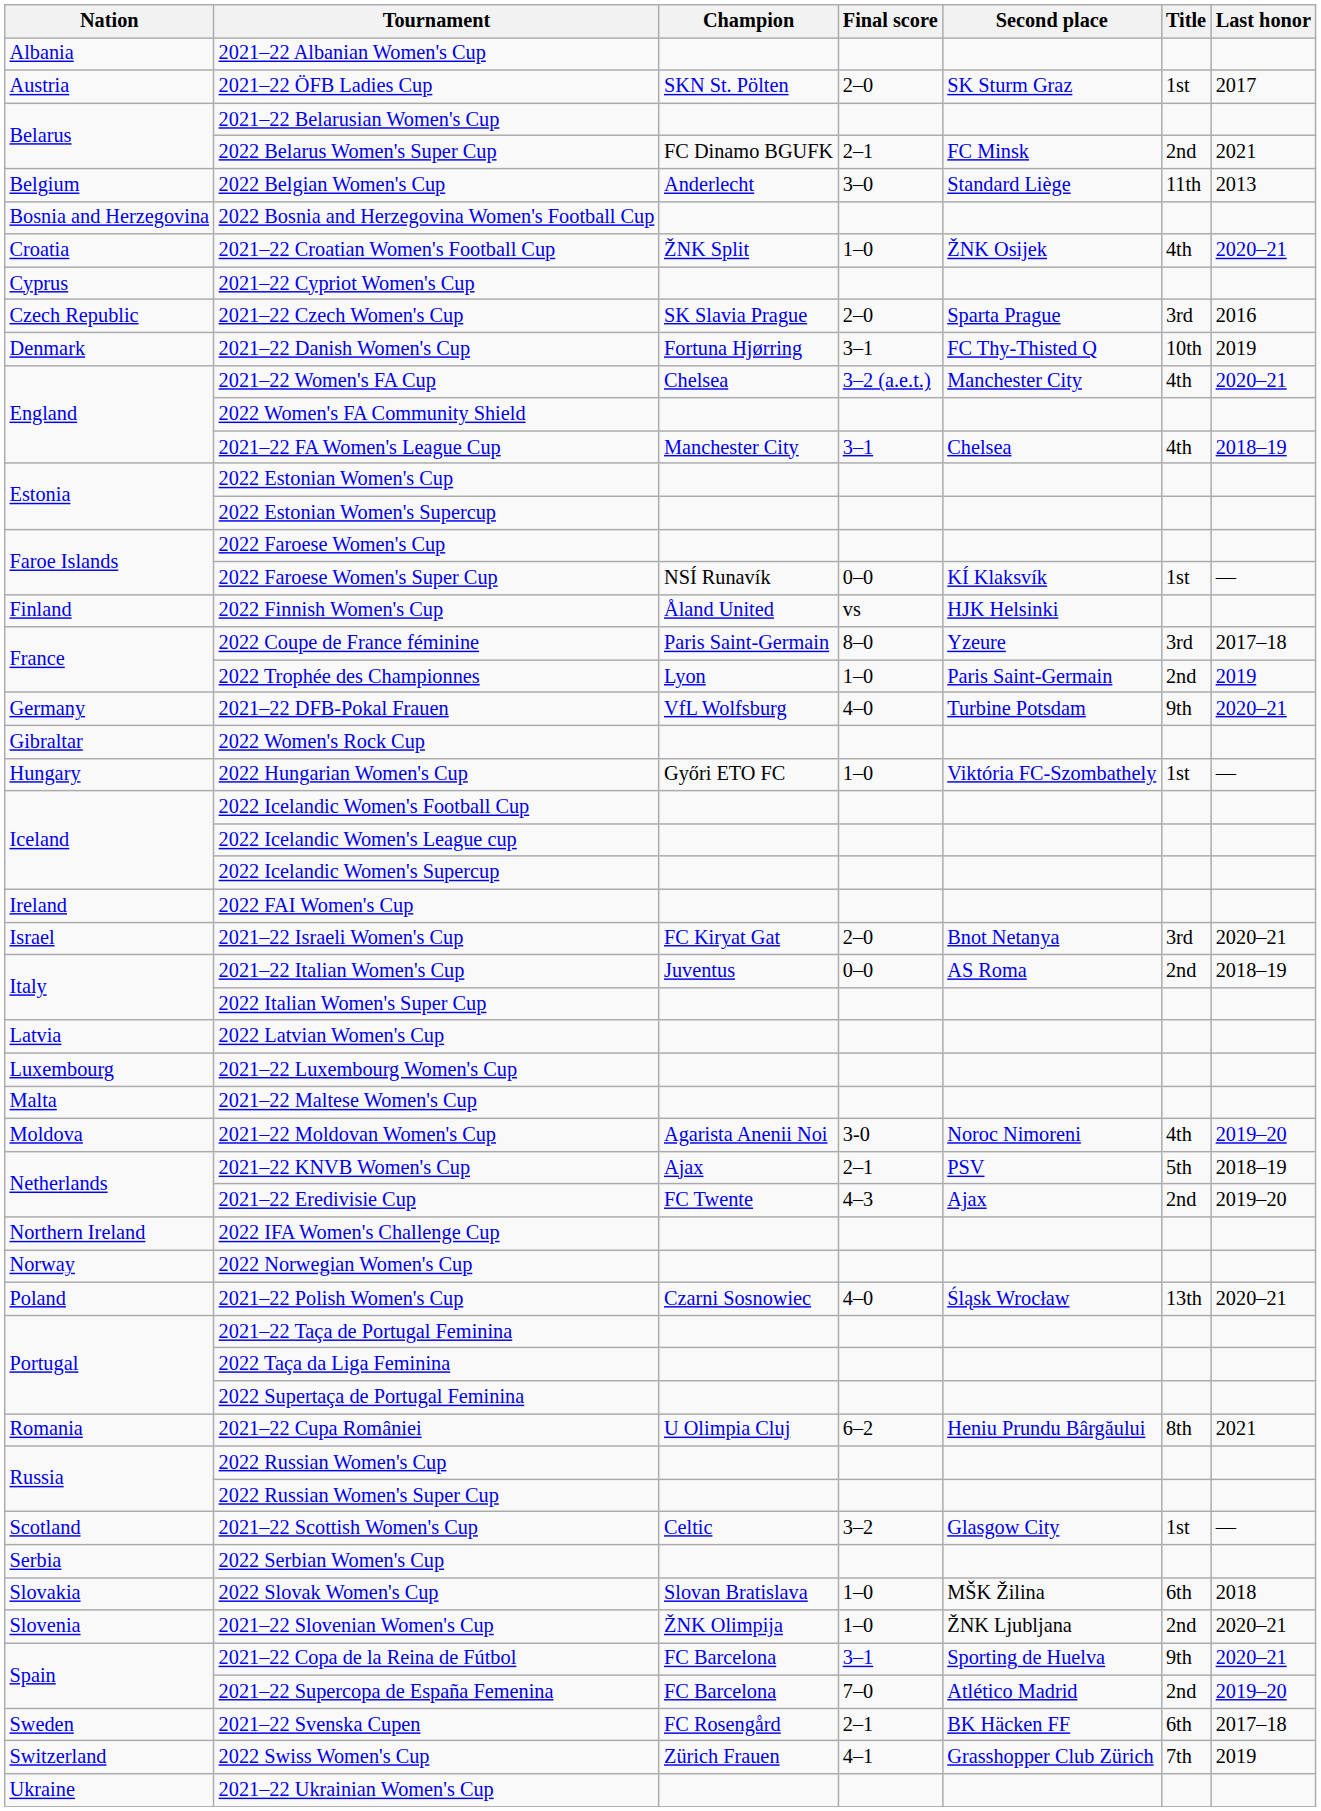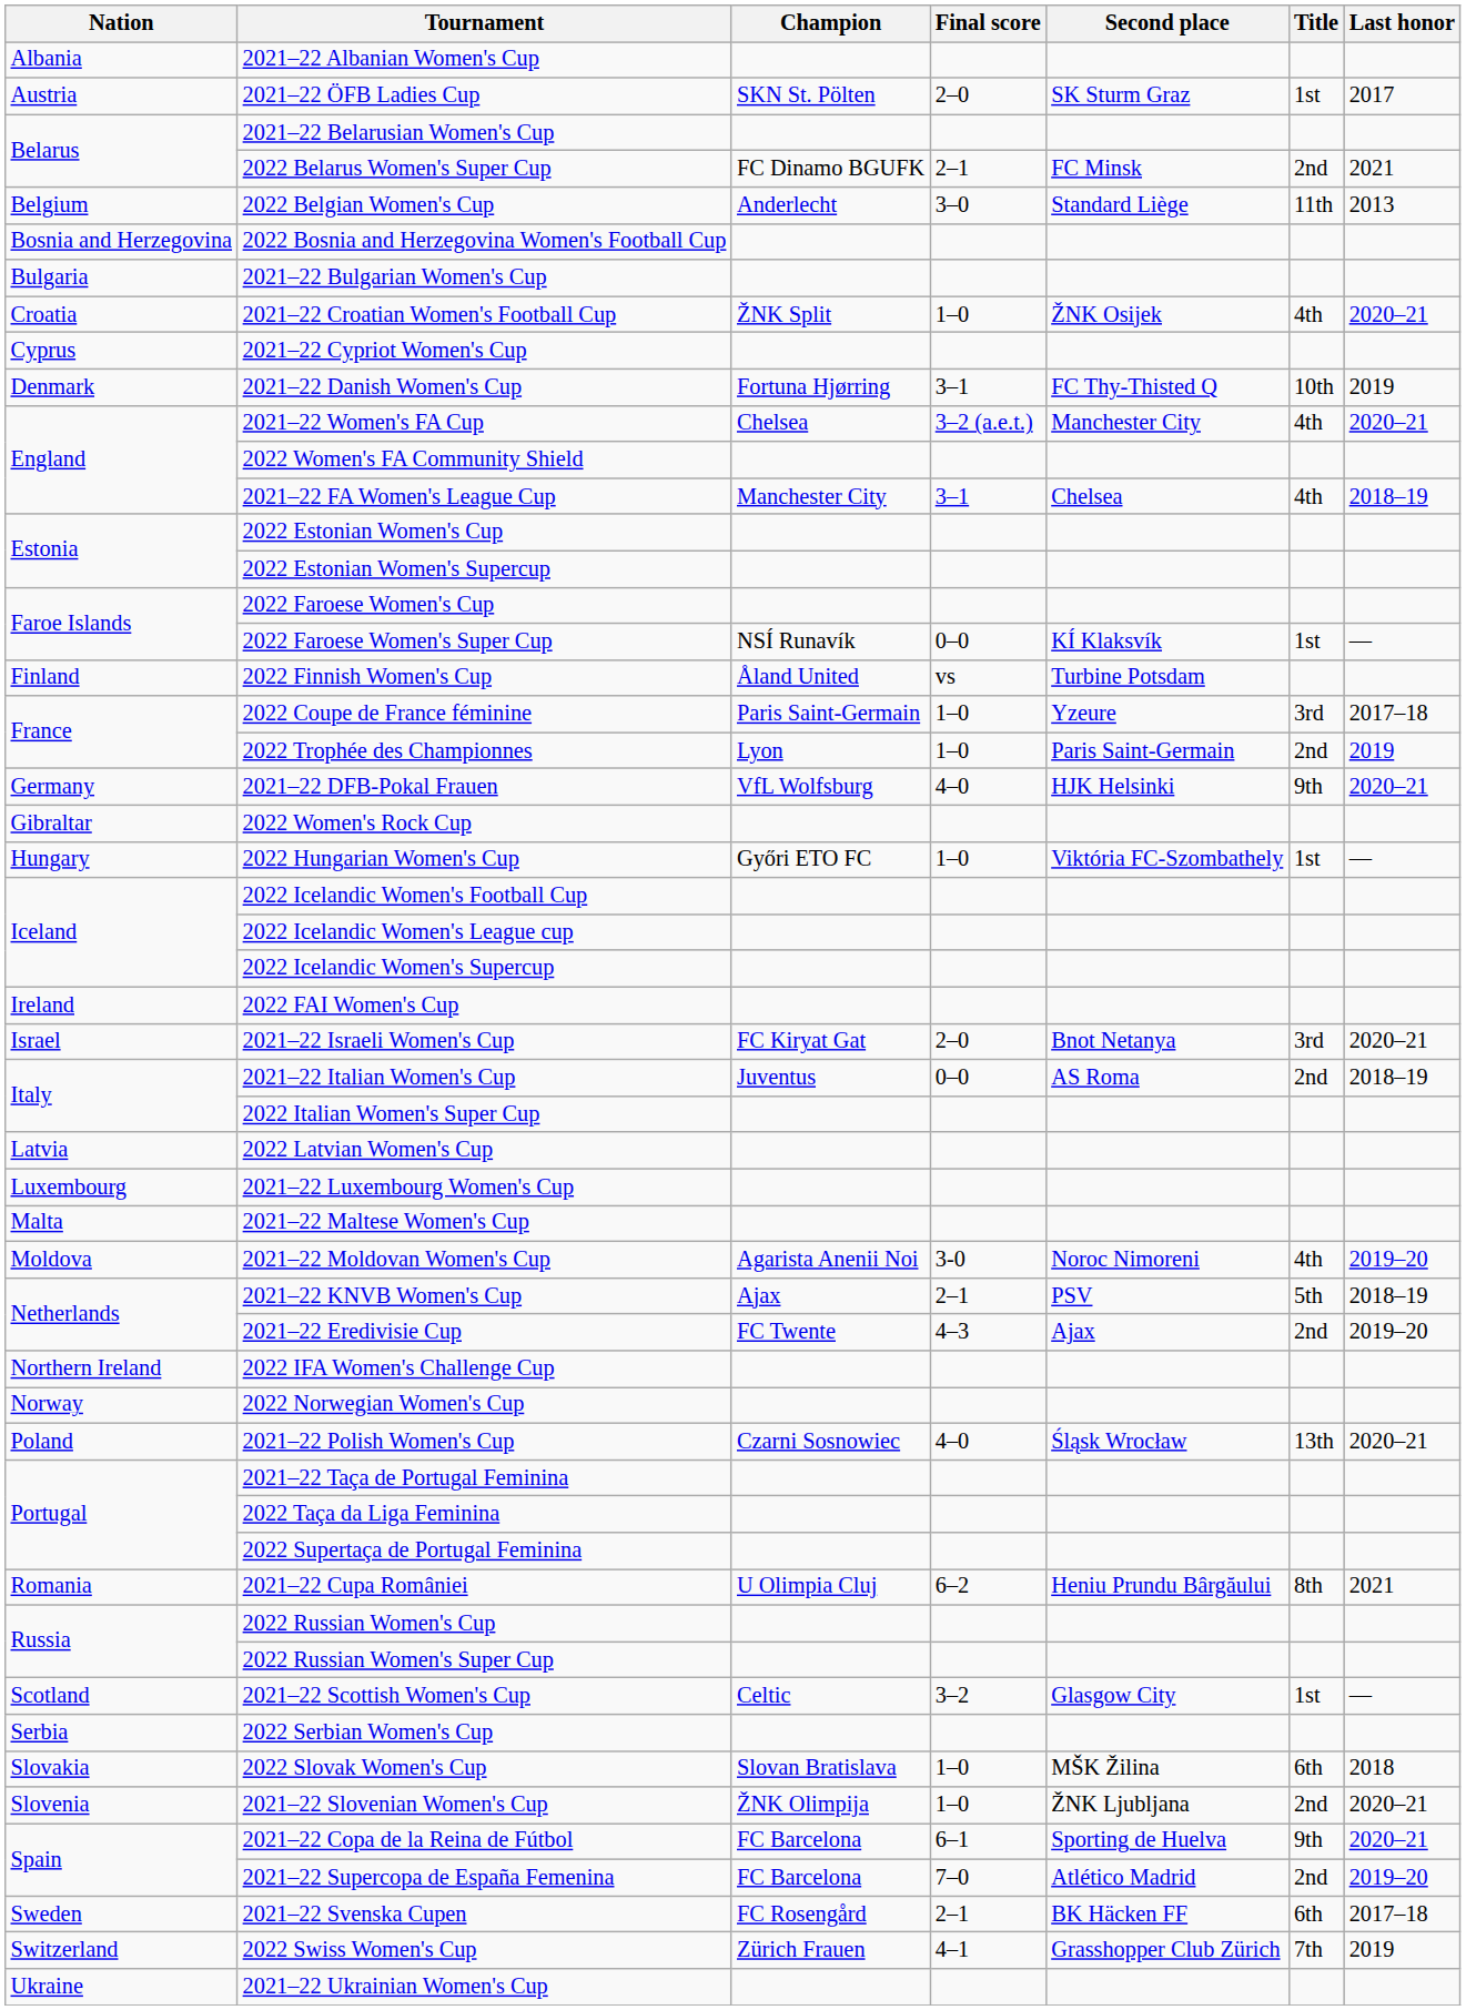+ row: Bulgaria | 2021–22 Bulgarian Women's Cup
- row: Czech Republic | 2021–22 Czech Women's Cup | SK Slavia Prague | 2–0 | Sparta Prague | 3rd | 2016
2022 Finnish Women's Cup | Second place: HJK Helsinki -> Turbine Potsdam
2022 Coupe de France féminine | Final score: 8–0 -> 1–0
2021–22 DFB-Pokal Frauen | Second place: Turbine Potsdam -> HJK Helsinki
2021–22 Copa de la Reina de Fútbol | Final score: 3–1 -> 6–1
